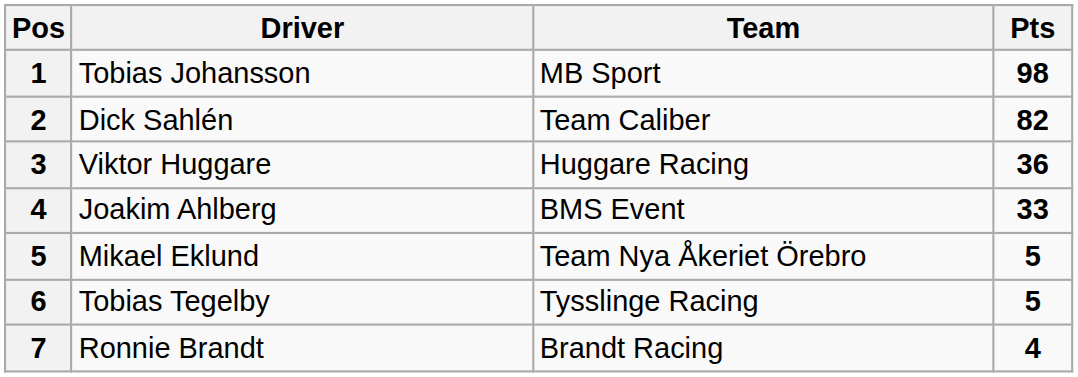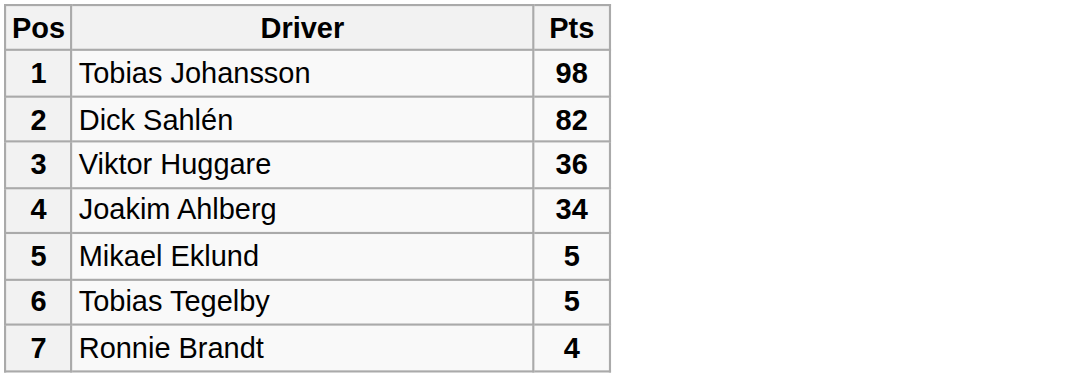- column: Team | MB Sport | Team Caliber | Huggare Racing | BMS Event | Team Nya Åkeriet Örebro | Tysslinge Racing | Brandt Racing
Joakim Ahlberg | Pts: 33 -> 34
